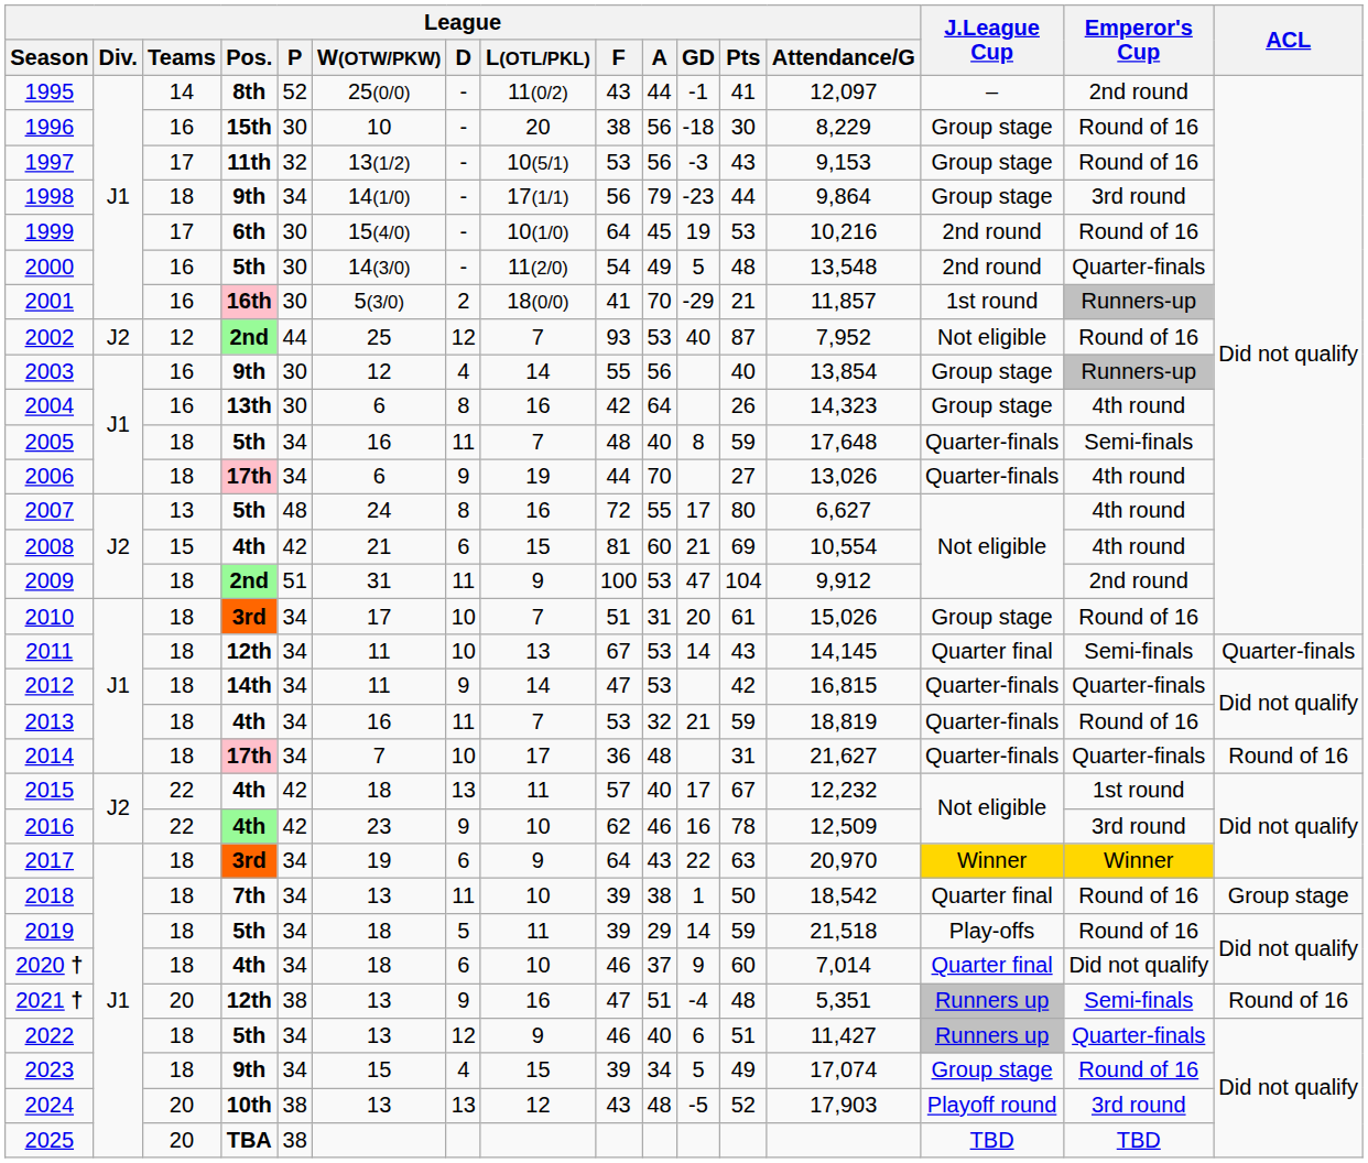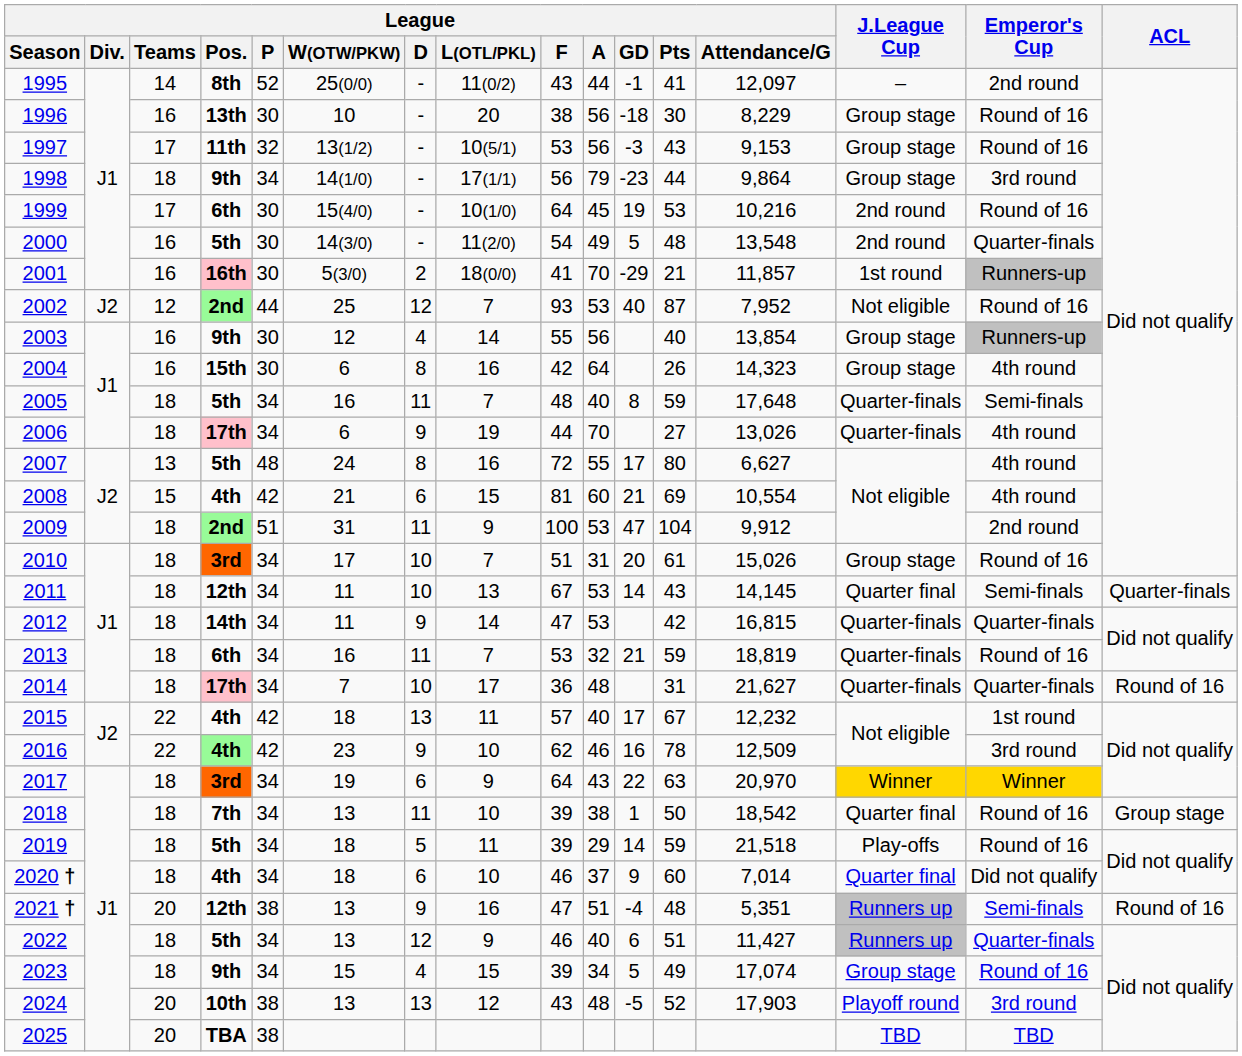1996 | League / Pos.: 15th -> 13th
2004 | League / Pos.: 13th -> 15th
2013 | League / Pos.: 4th -> 6th
